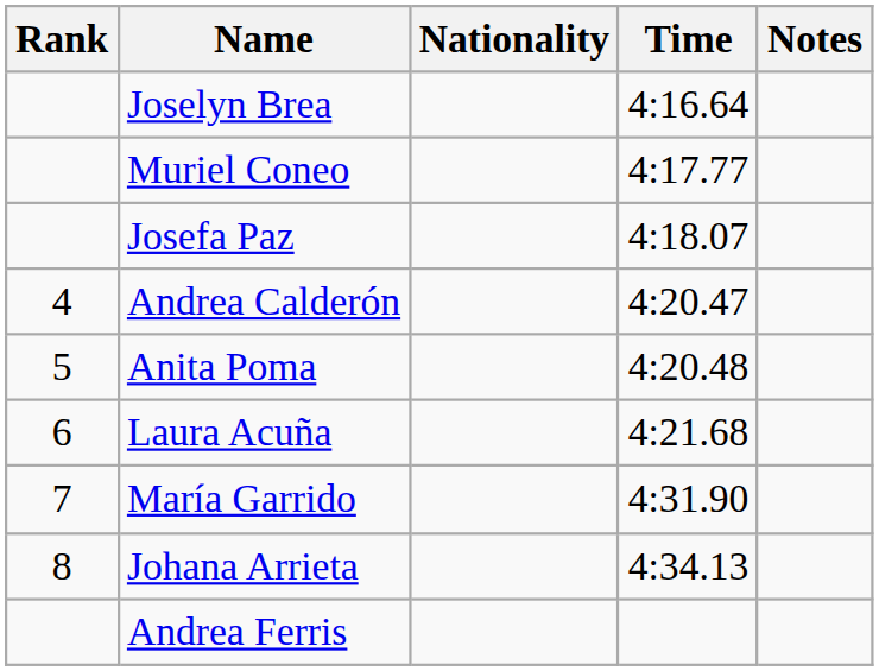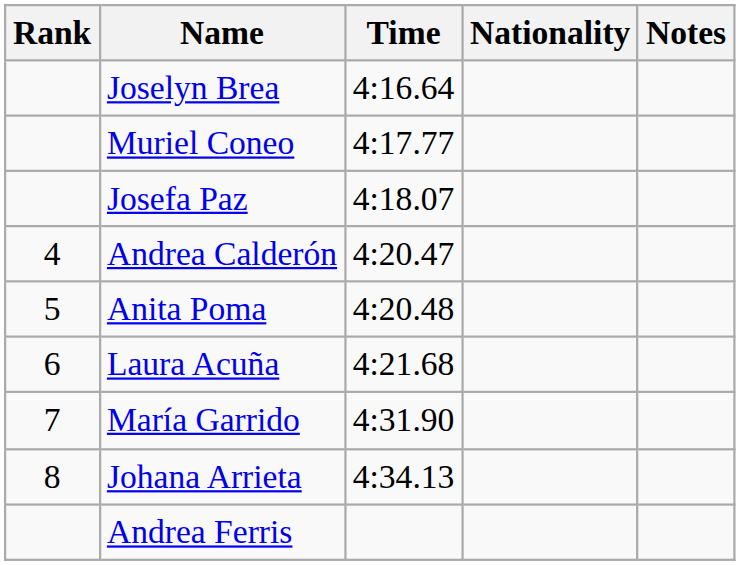columns swapped: Nationality <-> Time
